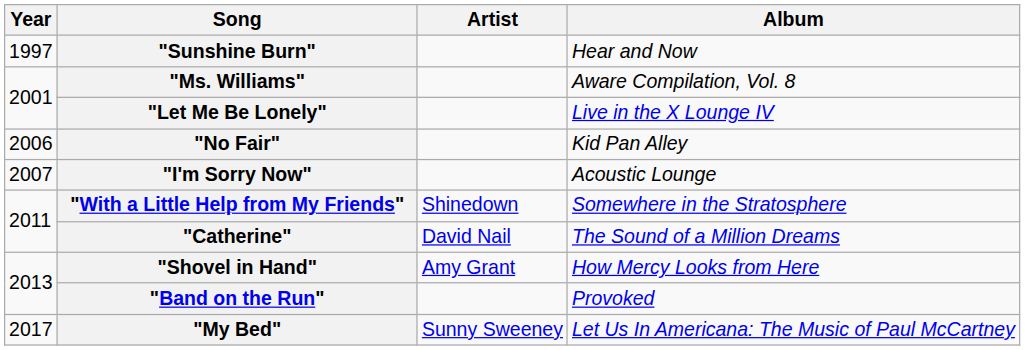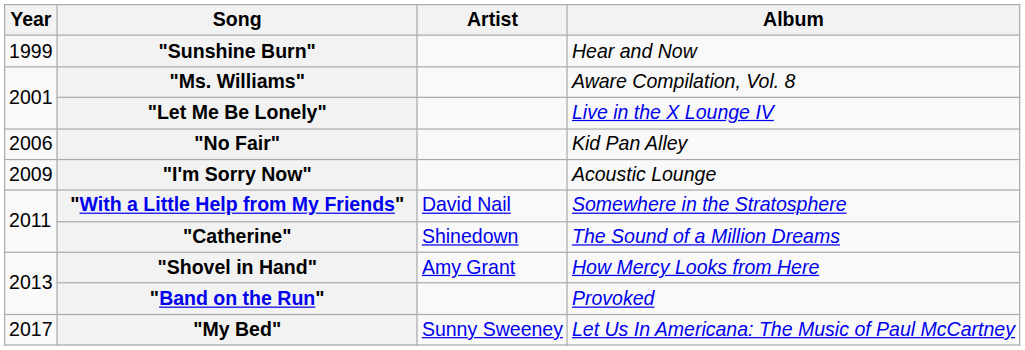"Sunshine Burn" | Year: 1997 -> 1999
"I'm Sorry Now" | Year: 2007 -> 2009
"With a Little Help from My Friends" | Artist: Shinedown -> David Nail
"Catherine" | Artist: David Nail -> Shinedown
